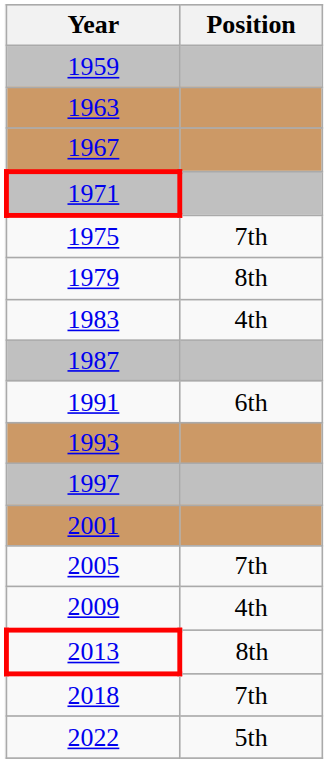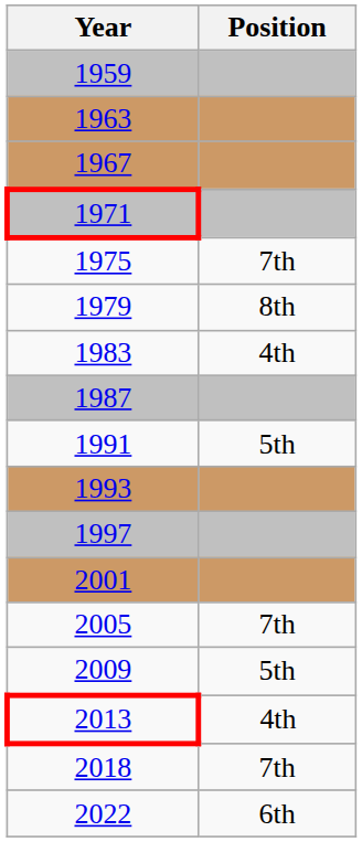1991 | Position: 6th -> 5th
2009 | Position: 4th -> 5th
2013 | Position: 8th -> 4th
2022 | Position: 5th -> 6th
